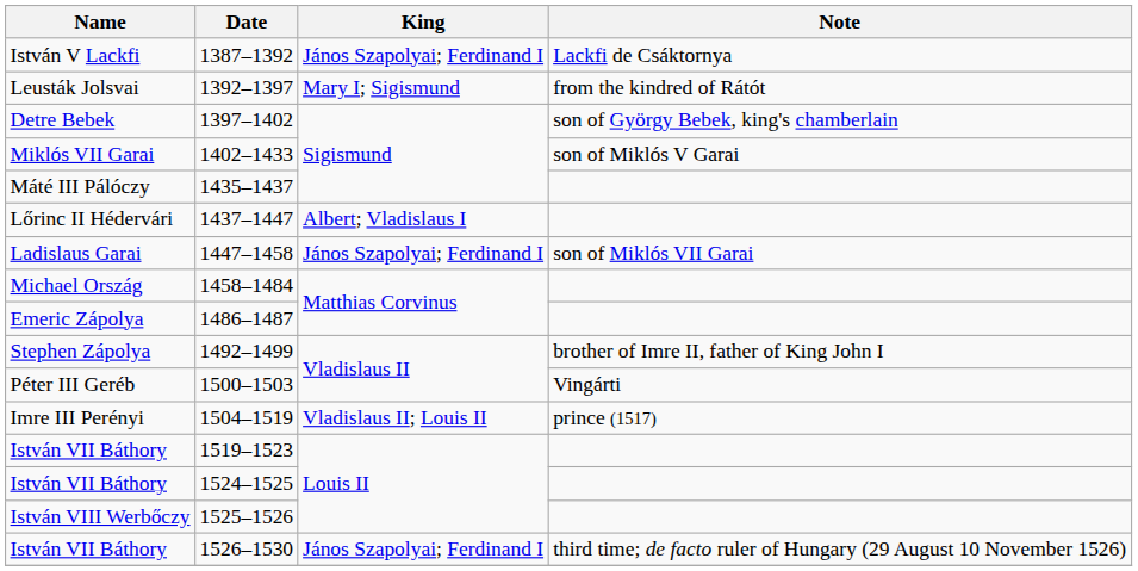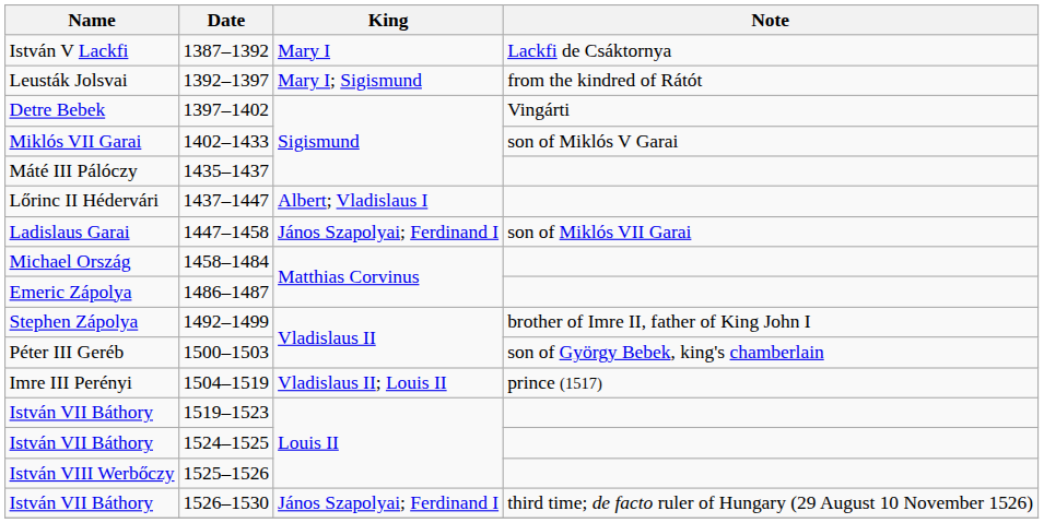1387–1392 | King: János Szapolyai; Ferdinand I -> Mary I
1397–1402 | Note: son of György Bebek, king's chamberlain -> Vingárti
1500–1503 | Note: Vingárti -> son of György Bebek, king's chamberlain
